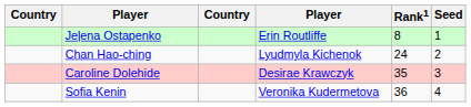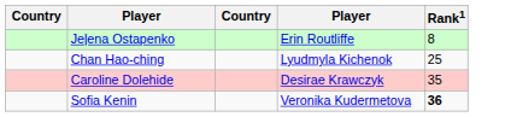- column: Seed | 1 | 2 | 3 | 4
Chan Hao-ching | Rank1: 24 -> 25
Sofia Kenin | Rank1: normal -> bold
